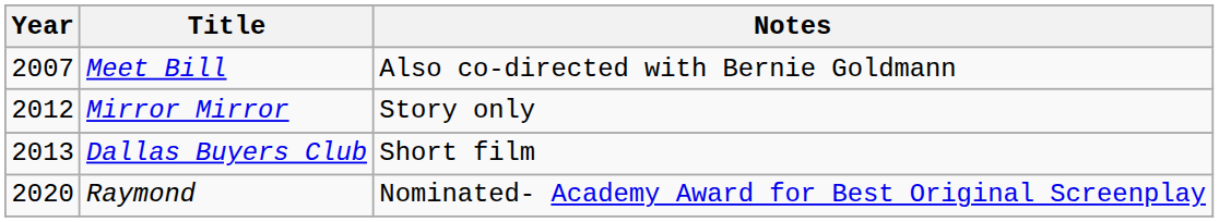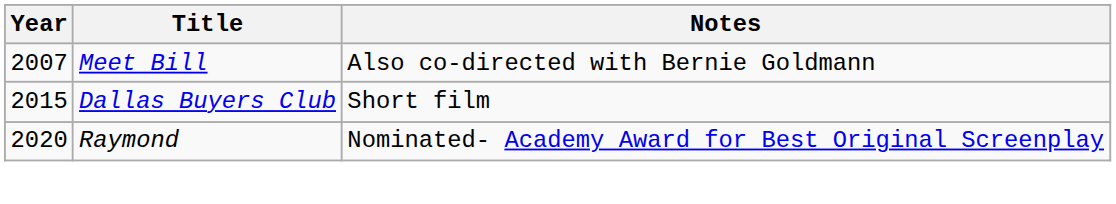- row: 2012 | Mirror Mirror | Story only
Dallas Buyers Club | Year: 2013 -> 2015
